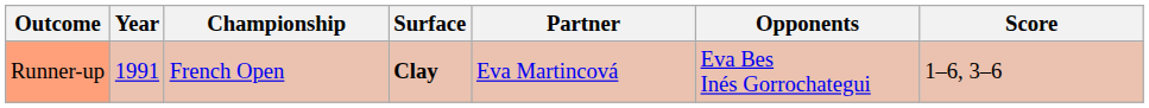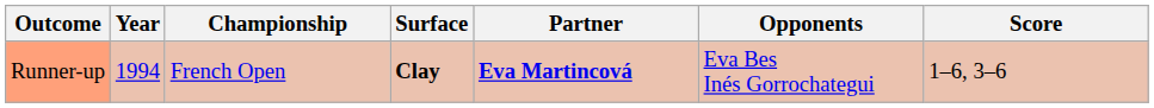Runner-up | Year: 1991 -> 1994
Runner-up | Partner: normal -> bold
